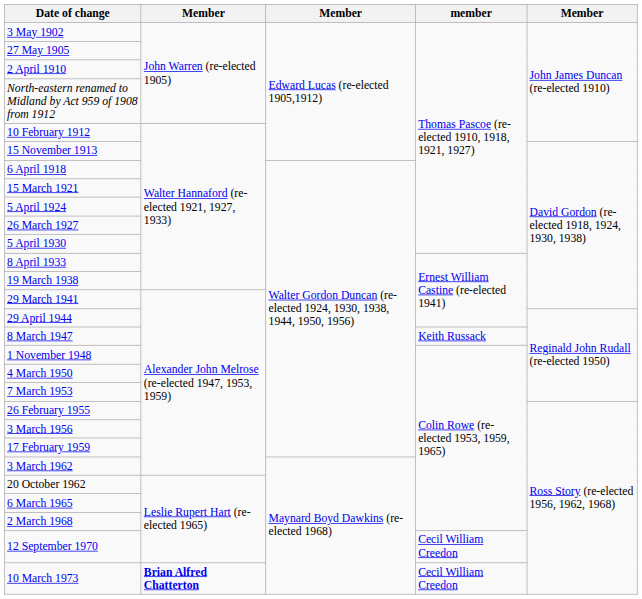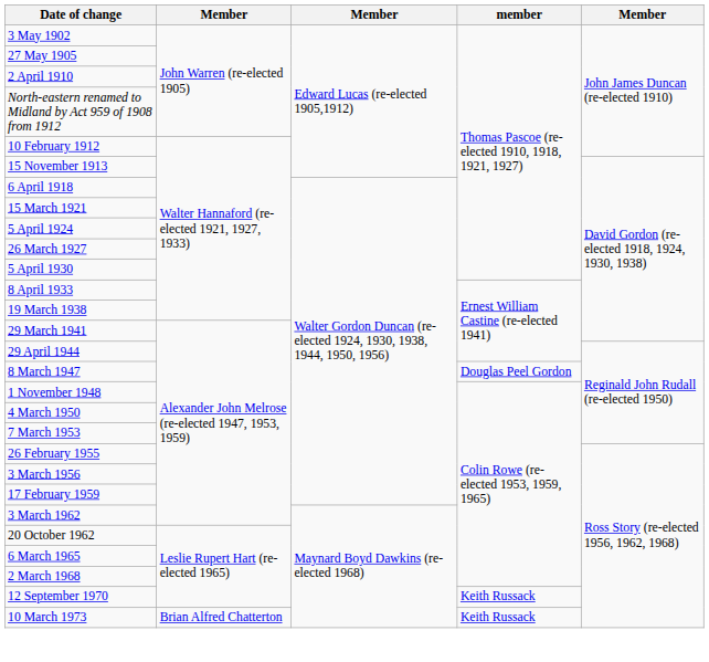8 March 1947 | member: Keith Russack -> Douglas Peel Gordon
12 September 1970 | member: Cecil William Creedon -> Keith Russack
10 March 1973 | column 2: bold -> normal
10 March 1973 | member: Cecil William Creedon -> Keith Russack
